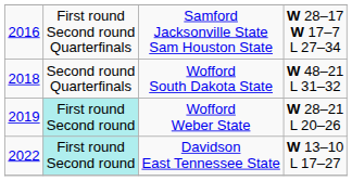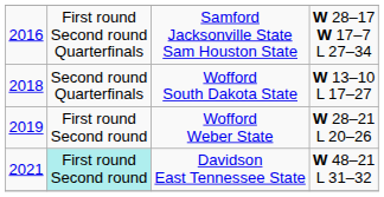Wofford South Dakota State | column 4: W 48–21 L 31–32 -> W 13–10 L 17–27
Wofford Weber State | column 2: paleturquoise background -> no background
Davidson East Tennessee State | column 1: 2022 -> 2021
Davidson East Tennessee State | column 4: W 13–10 L 17–27 -> W 48–21 L 31–32
